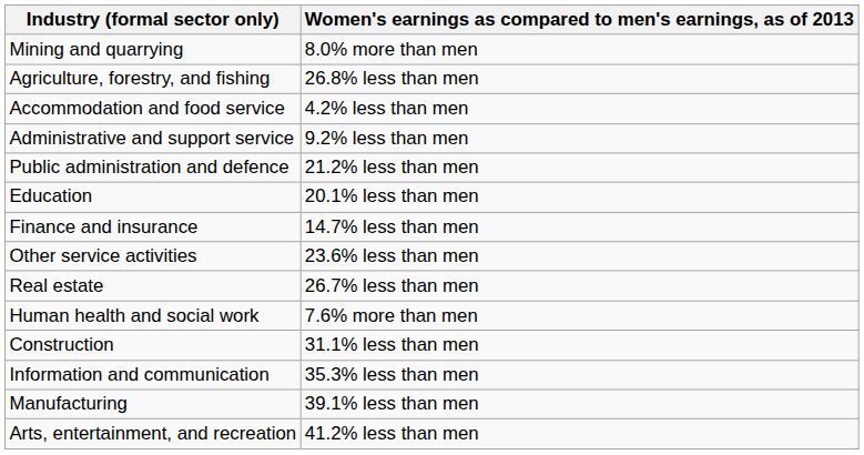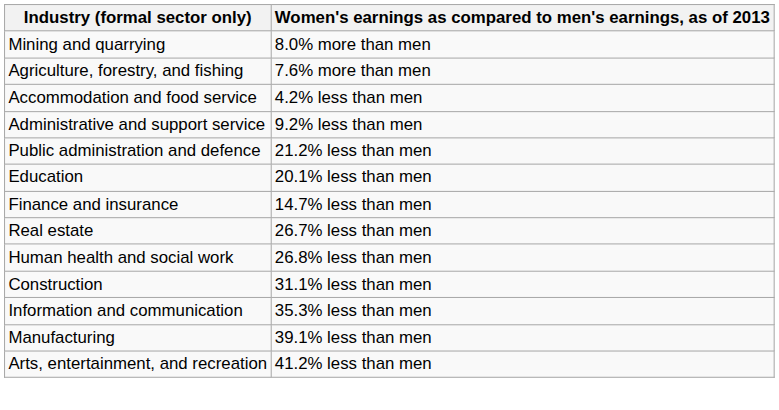Agriculture, forestry, and fishing | Women's earnings as compared to men's earnings, as of 2013: 26.8% less than men -> 7.6% more than men
- row: Other service activities | 23.6% less than men
Human health and social work | Women's earnings as compared to men's earnings, as of 2013: 7.6% more than men -> 26.8% less than men
